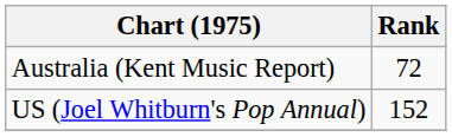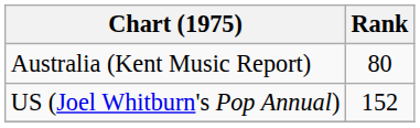Australia (Kent Music Report) | Rank: 72 -> 80
